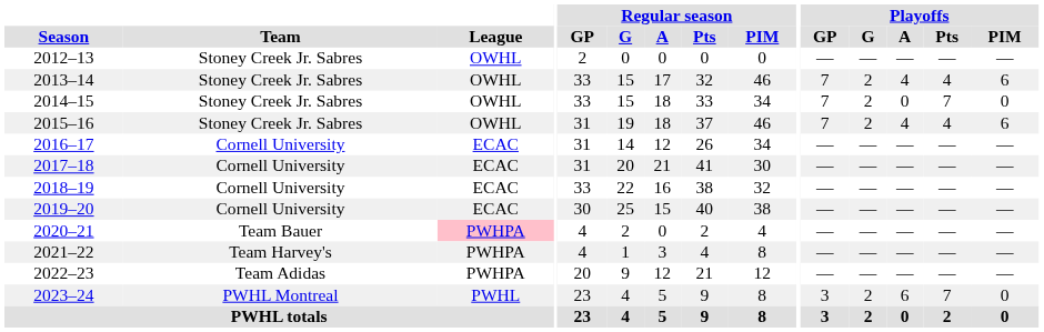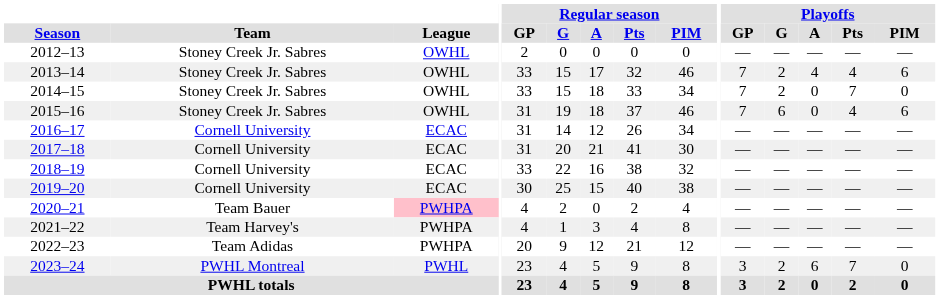2015–16 | Playoffs / G: 2 -> 6
2015–16 | Playoffs / A: 4 -> 0
